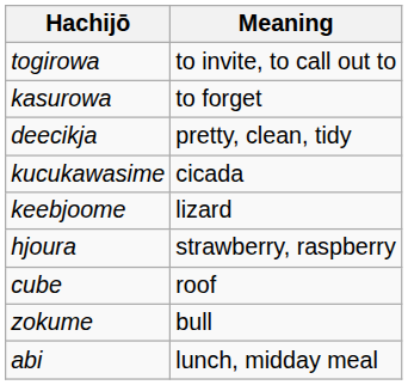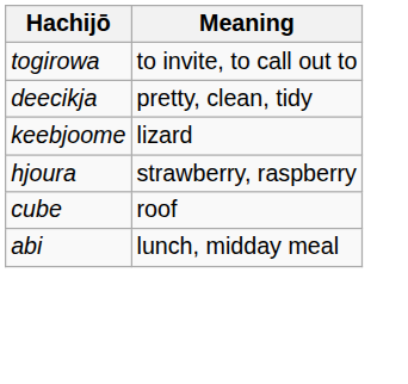- row: kasurowa | to forget
- row: kucukawasime | cicada
- row: zokume | bull
